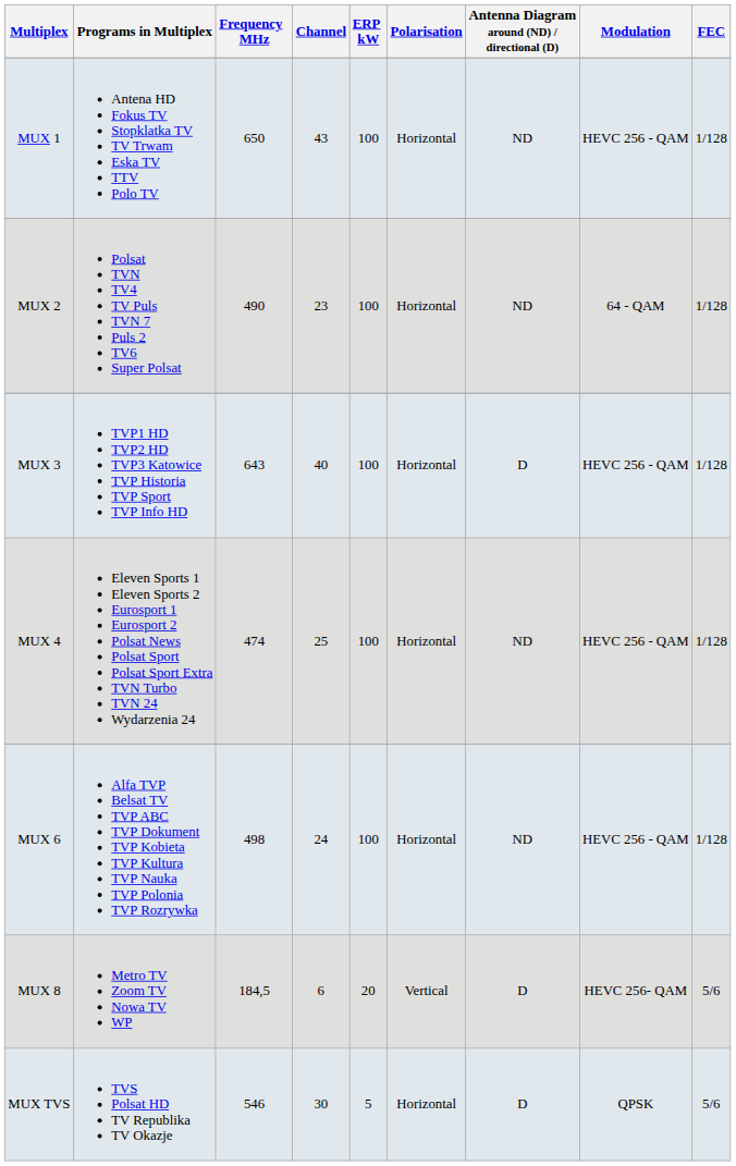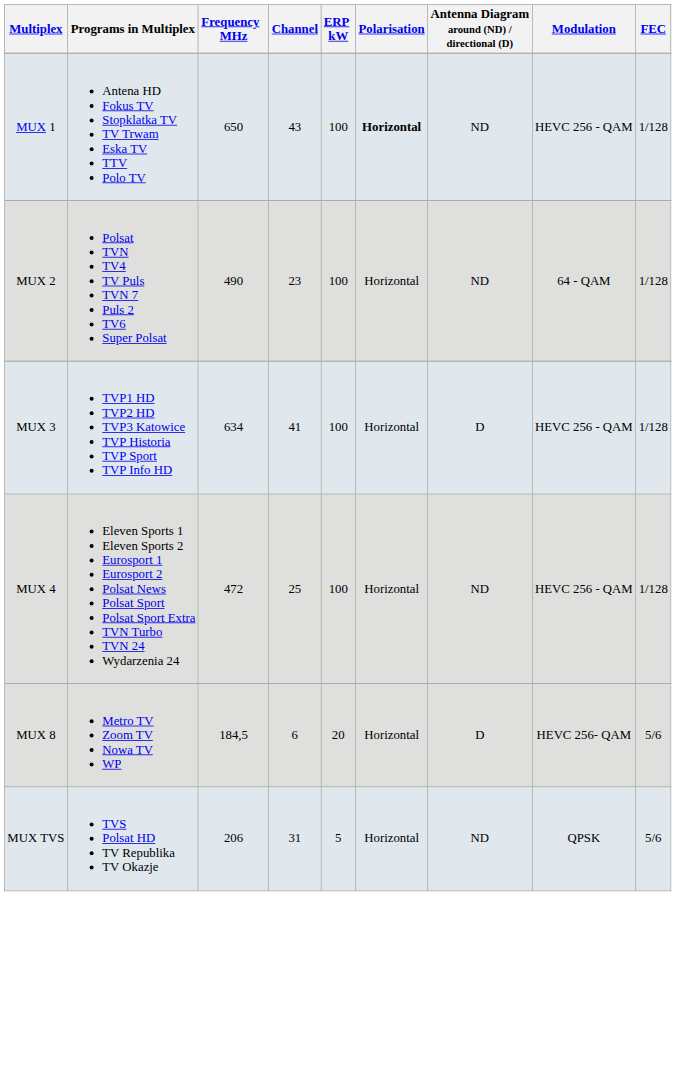MUX 1 | Polarisation: normal -> bold
MUX 3 | Frequency MHz: 643 -> 634
MUX 3 | Channel: 40 -> 41
MUX 4 | Frequency MHz: 474 -> 472
- row: MUX 6 | Alfa TVP Belsat TV TVP ABC TVP Dokument TVP Kobieta TVP Kultura TVP Nauka TVP Polonia TVP Rozrywka | 498 | 24 | 100 | Horizontal | ND | HEVC 256 - QAM | 1/128
MUX 8 | Polarisation: Vertical -> Horizontal
MUX TVS | Frequency MHz: 546 -> 206
MUX TVS | Channel: 30 -> 31
MUX TVS | Antenna Diagram around (ND) / directional (D): D -> ND
